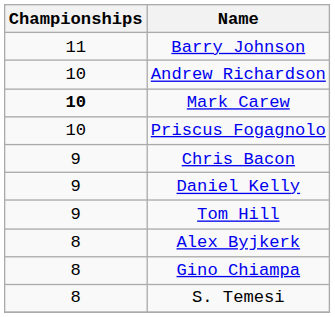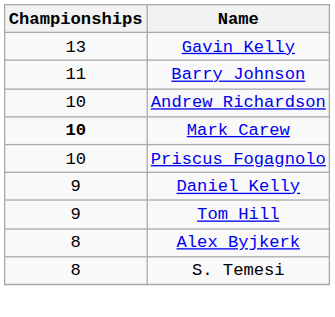+ row: 13 | Gavin Kelly
- row: 9 | Chris Bacon
- row: 8 | Gino Chiampa
